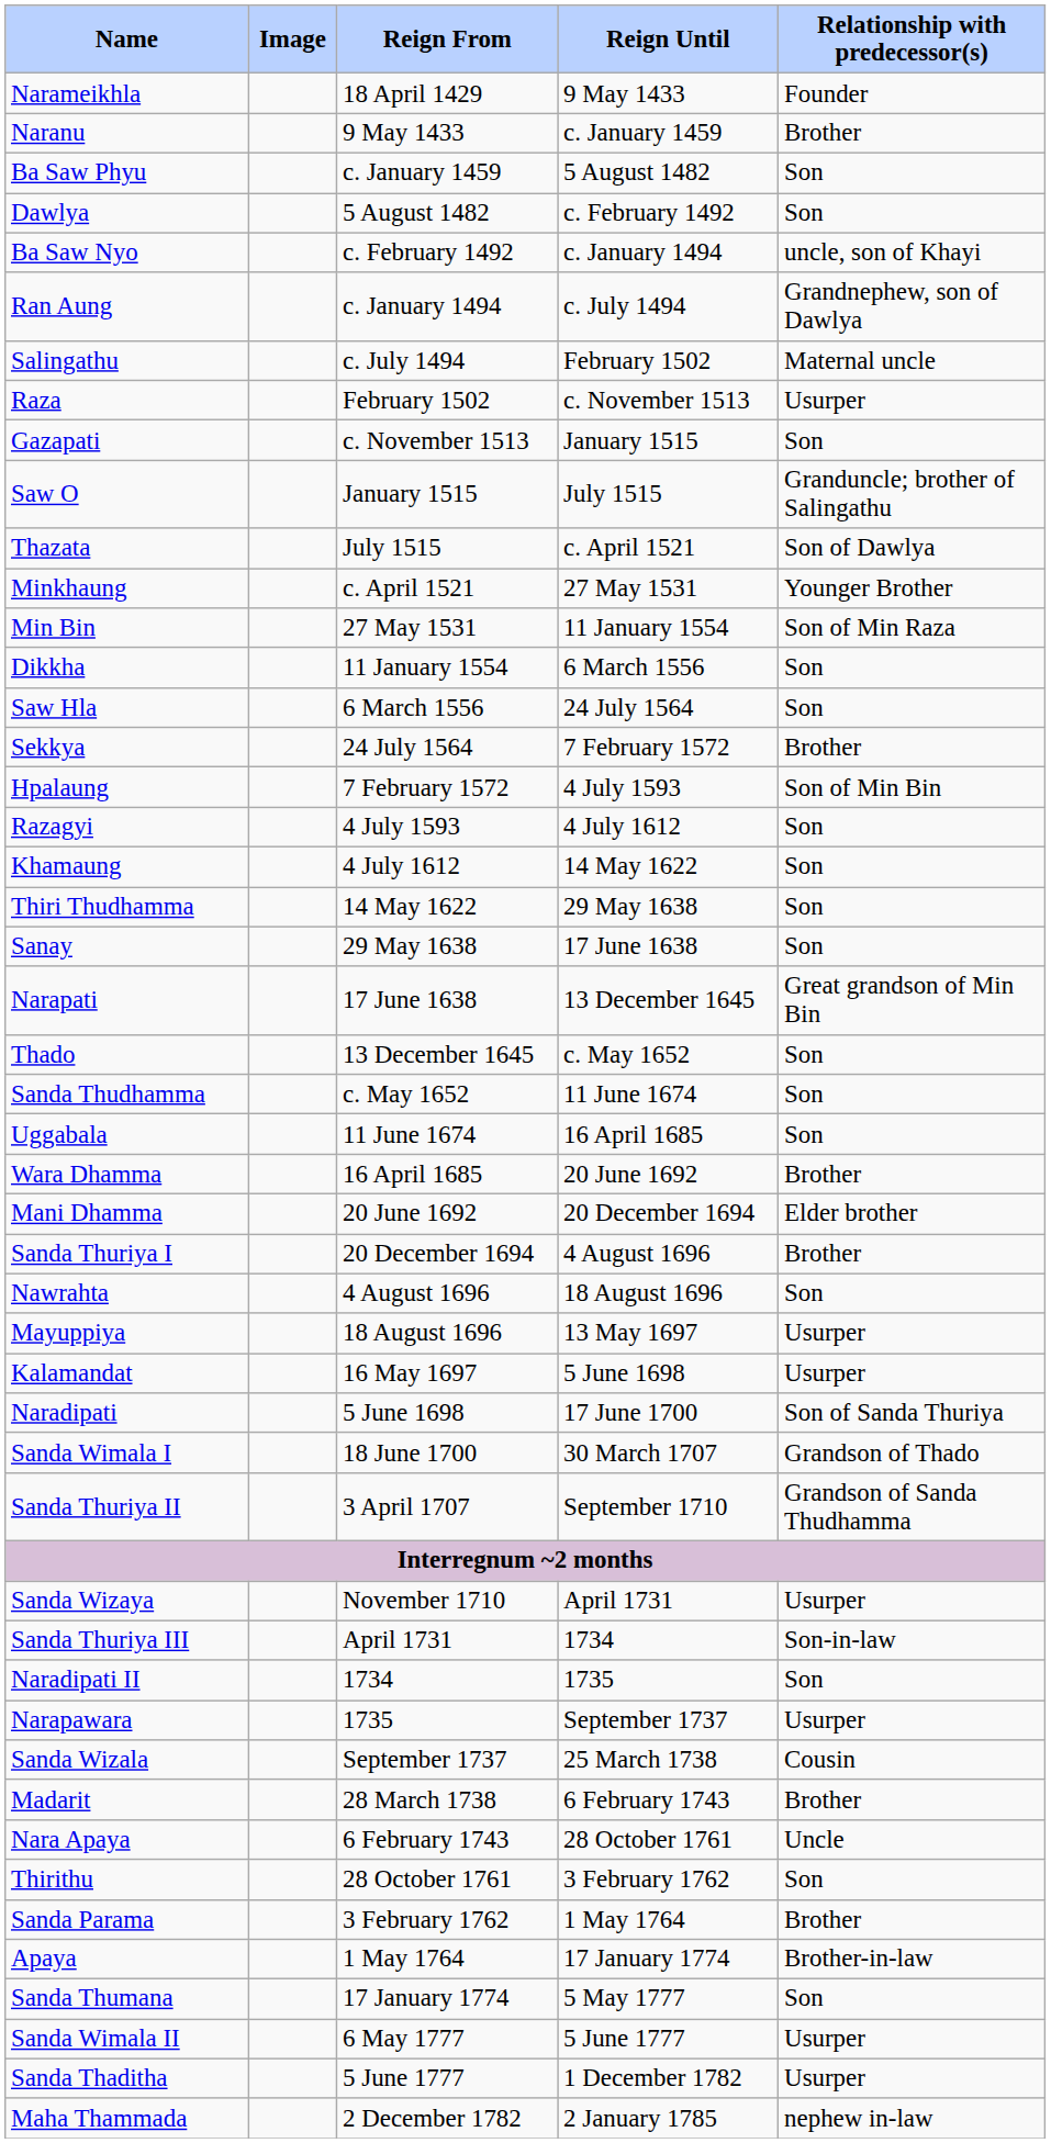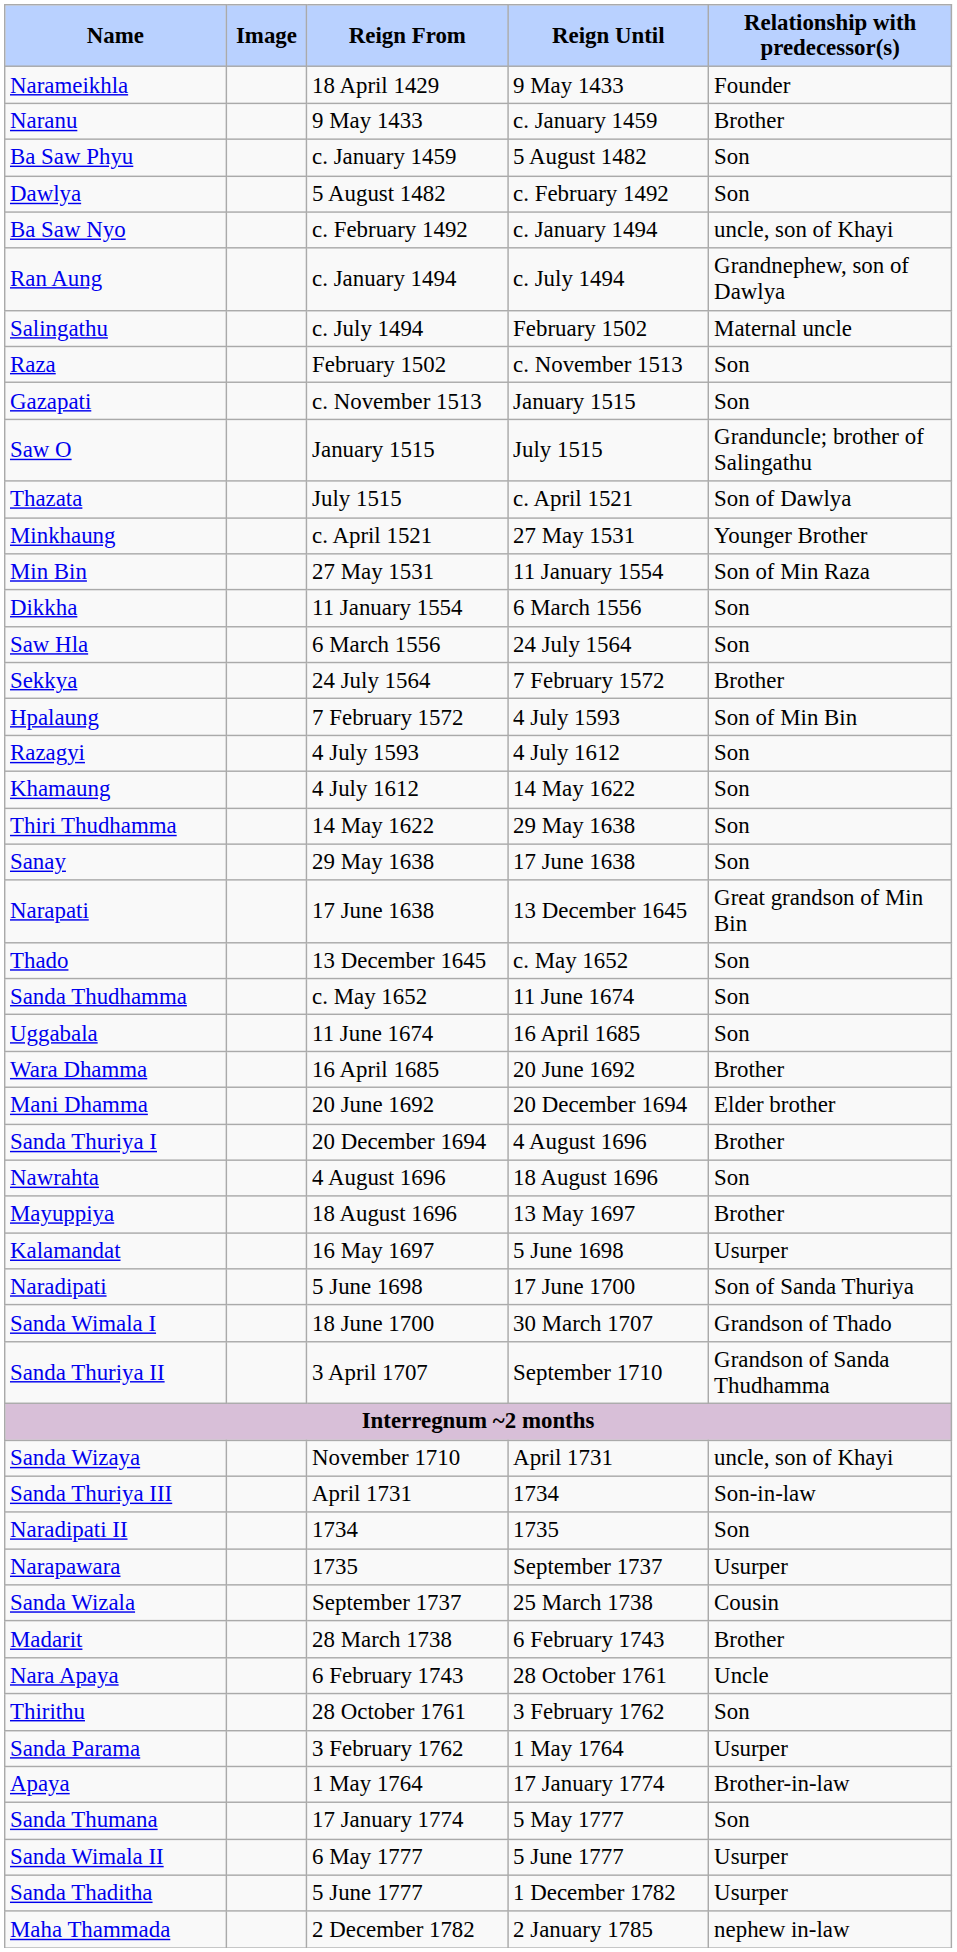Raza | Relationship with predecessor(s): Usurper -> Son
Mayuppiya | Relationship with predecessor(s): Usurper -> Brother
Sanda Wizaya | Relationship with predecessor(s): Usurper -> uncle, son of Khayi
Sanda Parama | Relationship with predecessor(s): Brother -> Usurper
